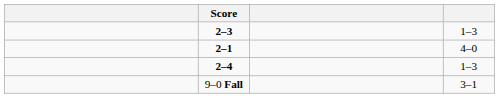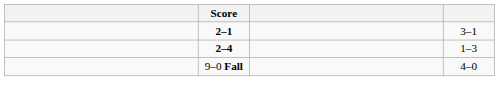- row: 2–3 | 1–3
2–1 | column 4: 4–0 -> 3–1
9–0 Fall | column 4: 3–1 -> 4–0
